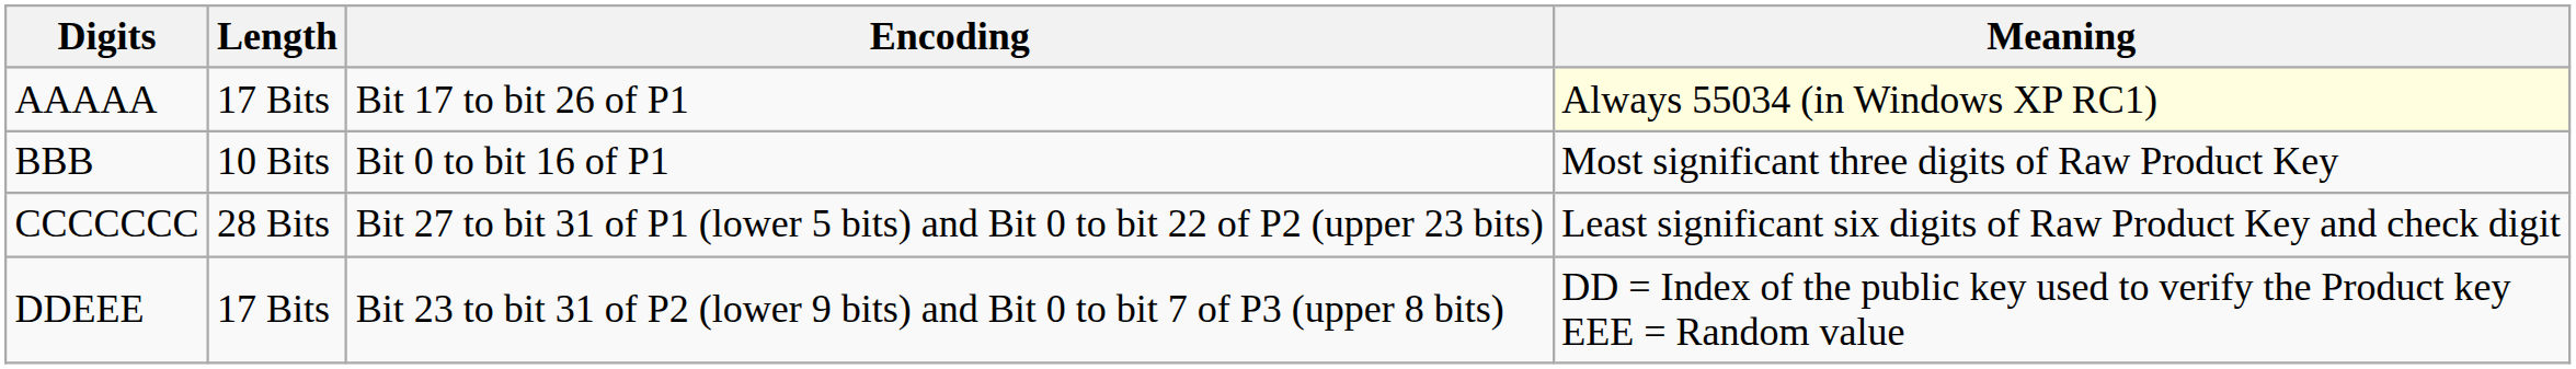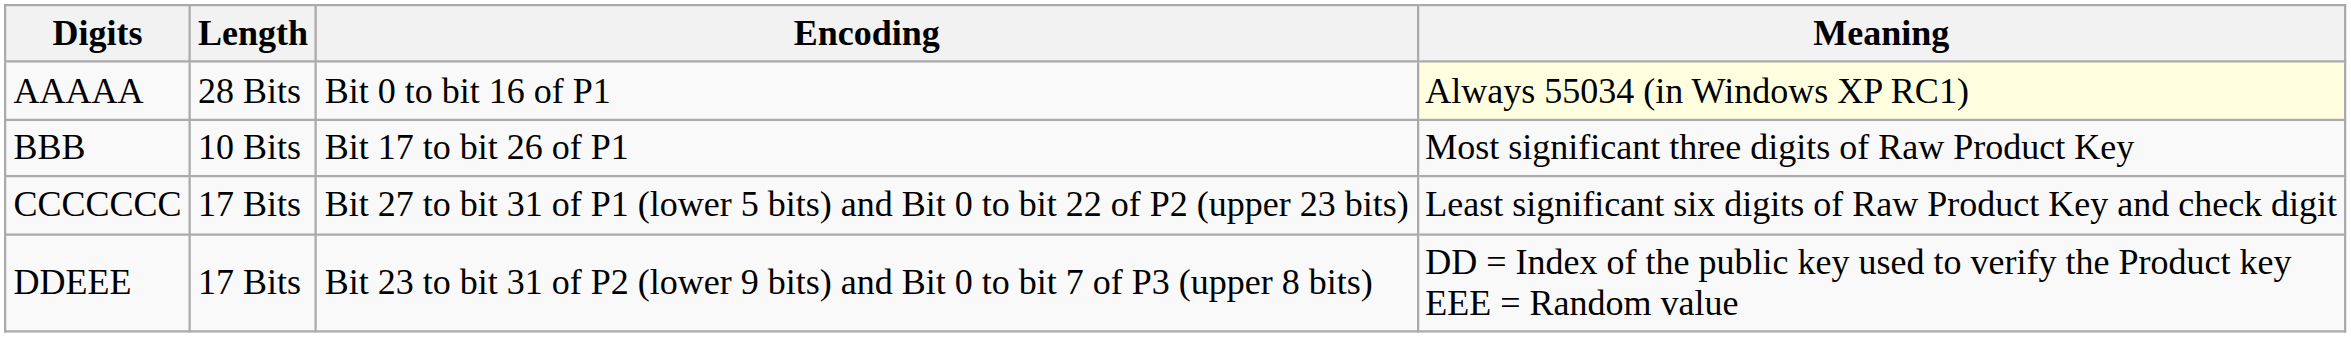AAAAA | Length: 17 Bits -> 28 Bits
AAAAA | Encoding: Bit 17 to bit 26 of P1 -> Bit 0 to bit 16 of P1
BBB | Encoding: Bit 0 to bit 16 of P1 -> Bit 17 to bit 26 of P1
CCCCCCC | Length: 28 Bits -> 17 Bits
